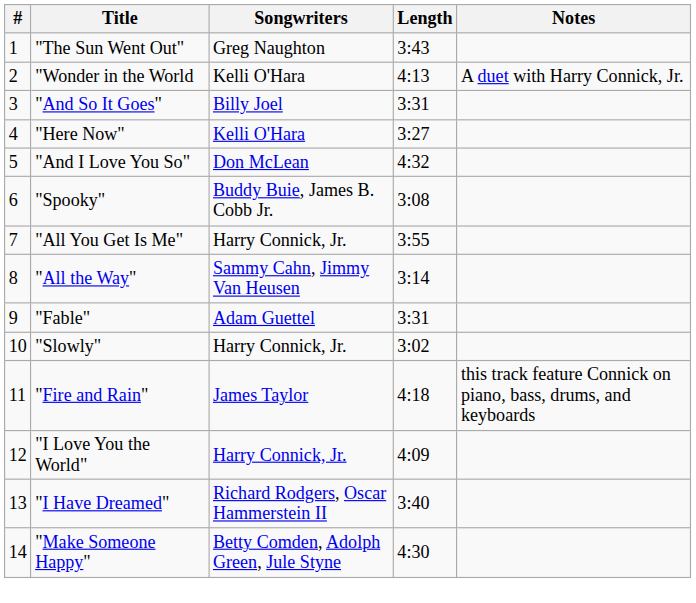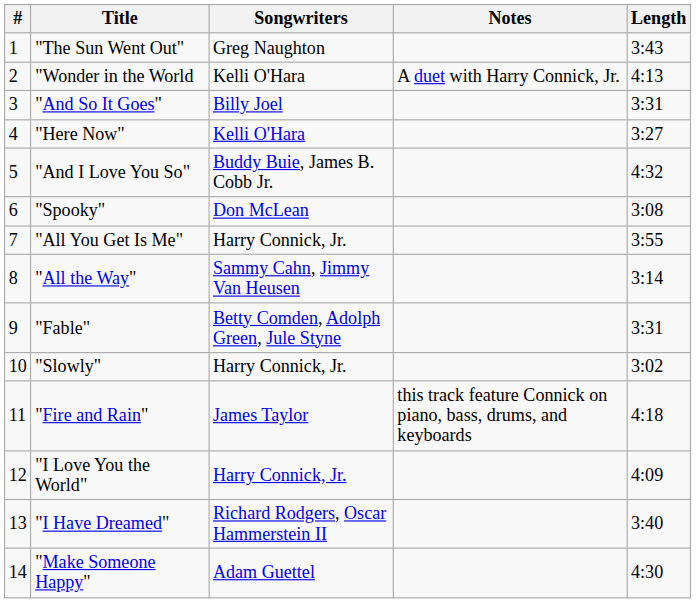columns swapped: Notes <-> Length
"And I Love You So" | Songwriters: Don McLean -> Buddy Buie, James B. Cobb Jr.
"Spooky" | Songwriters: Buddy Buie, James B. Cobb Jr. -> Don McLean
"Fable" | Songwriters: Adam Guettel -> Betty Comden, Adolph Green, Jule Styne
"Make Someone Happy" | Songwriters: Betty Comden, Adolph Green, Jule Styne -> Adam Guettel
